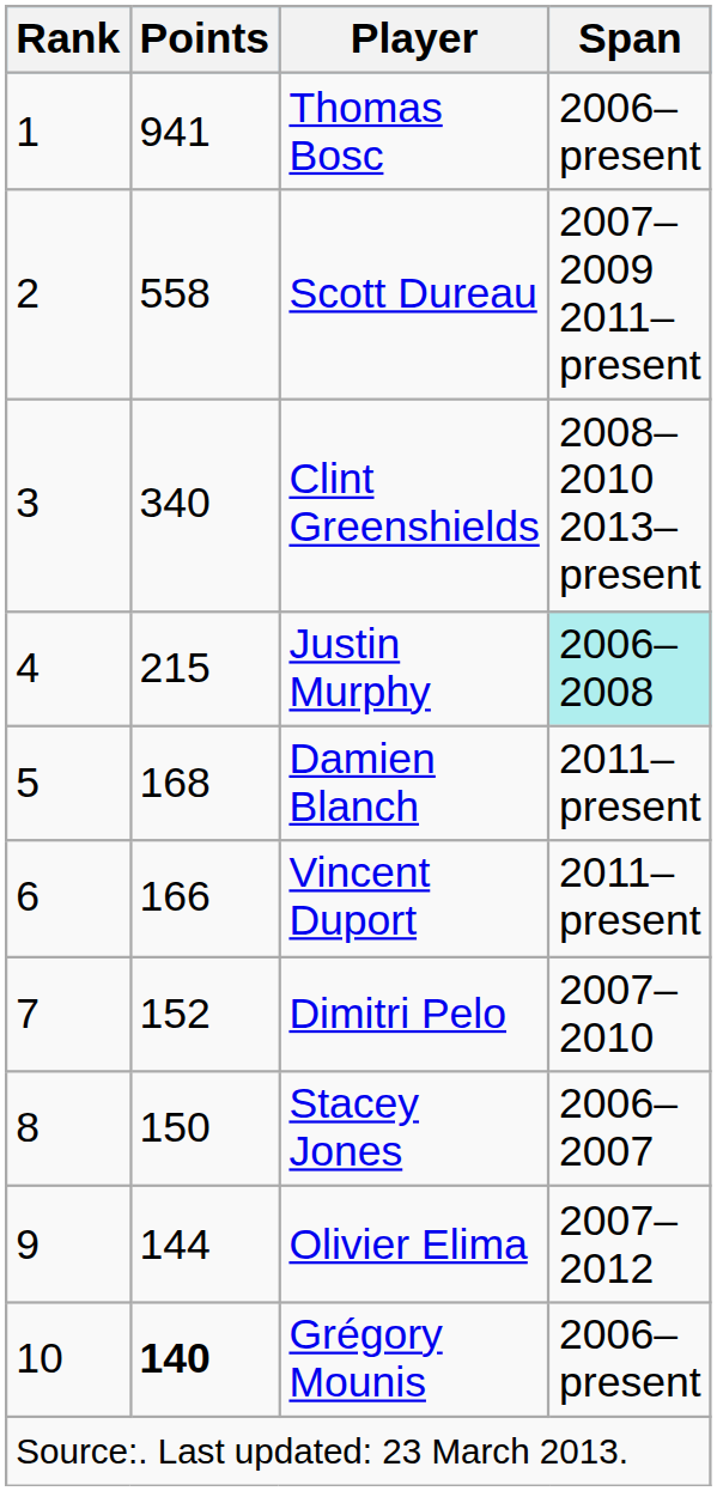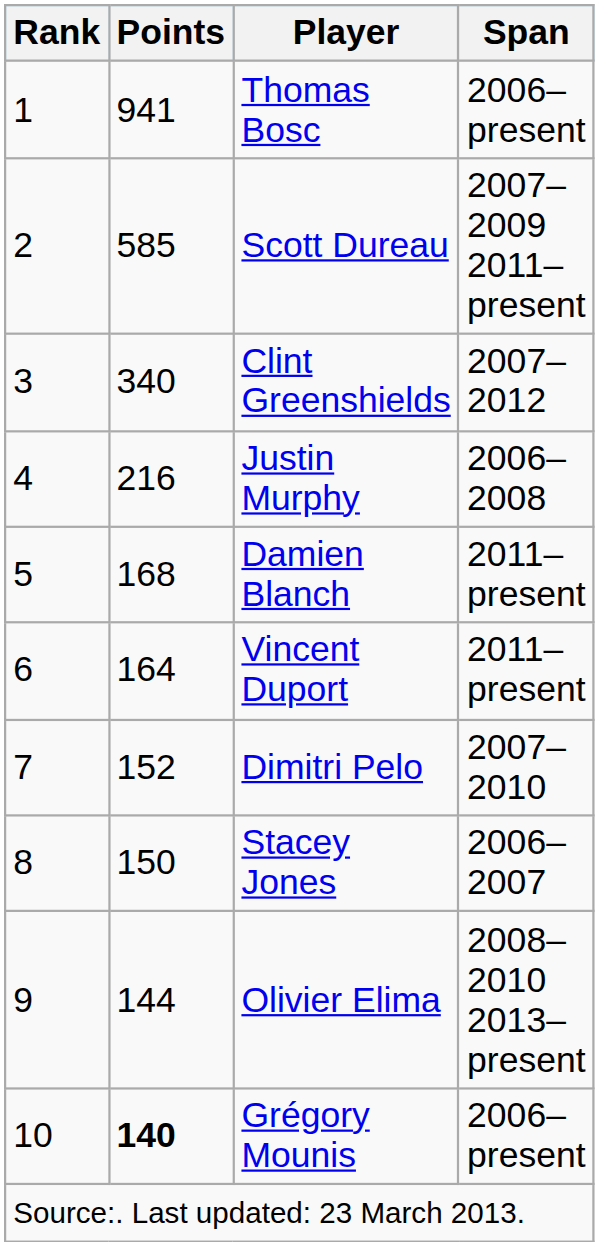Scott Dureau | Points: 558 -> 585
Clint Greenshields | Span: 2008–2010 2013–present -> 2007–2012
Justin Murphy | Points: 215 -> 216
Justin Murphy | Span: paleturquoise background -> no background
Vincent Duport | Points: 166 -> 164
Olivier Elima | Span: 2007–2012 -> 2008–2010 2013–present
